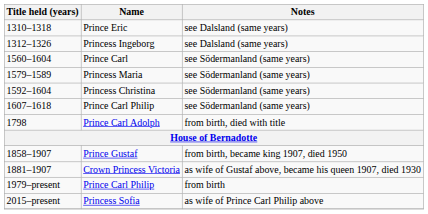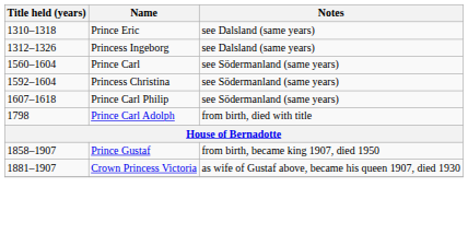- row: 1579–1589 | Princess Maria | see Södermanland (same years)
- row: 1979–present | Prince Carl Philip | from birth
- row: 2015–present | Princess Sofia | as wife of Prince Carl Philip above
